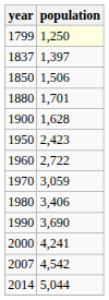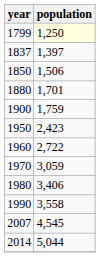1900 | population: 1,628 -> 1,759
1990 | population: 3,690 -> 3,558
- row: 2000 | 4,241
2007 | population: 4,542 -> 4,545
